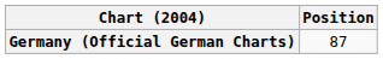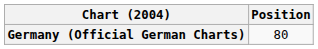Germany (Official German Charts) | Position: 87 -> 80
